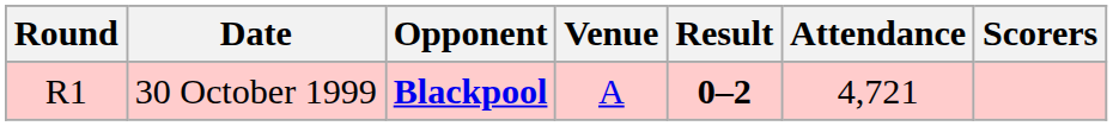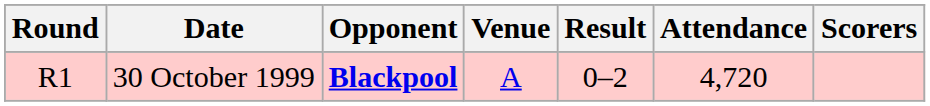30 October 1999 | Result: bold -> normal
30 October 1999 | Attendance: 4,721 -> 4,720
